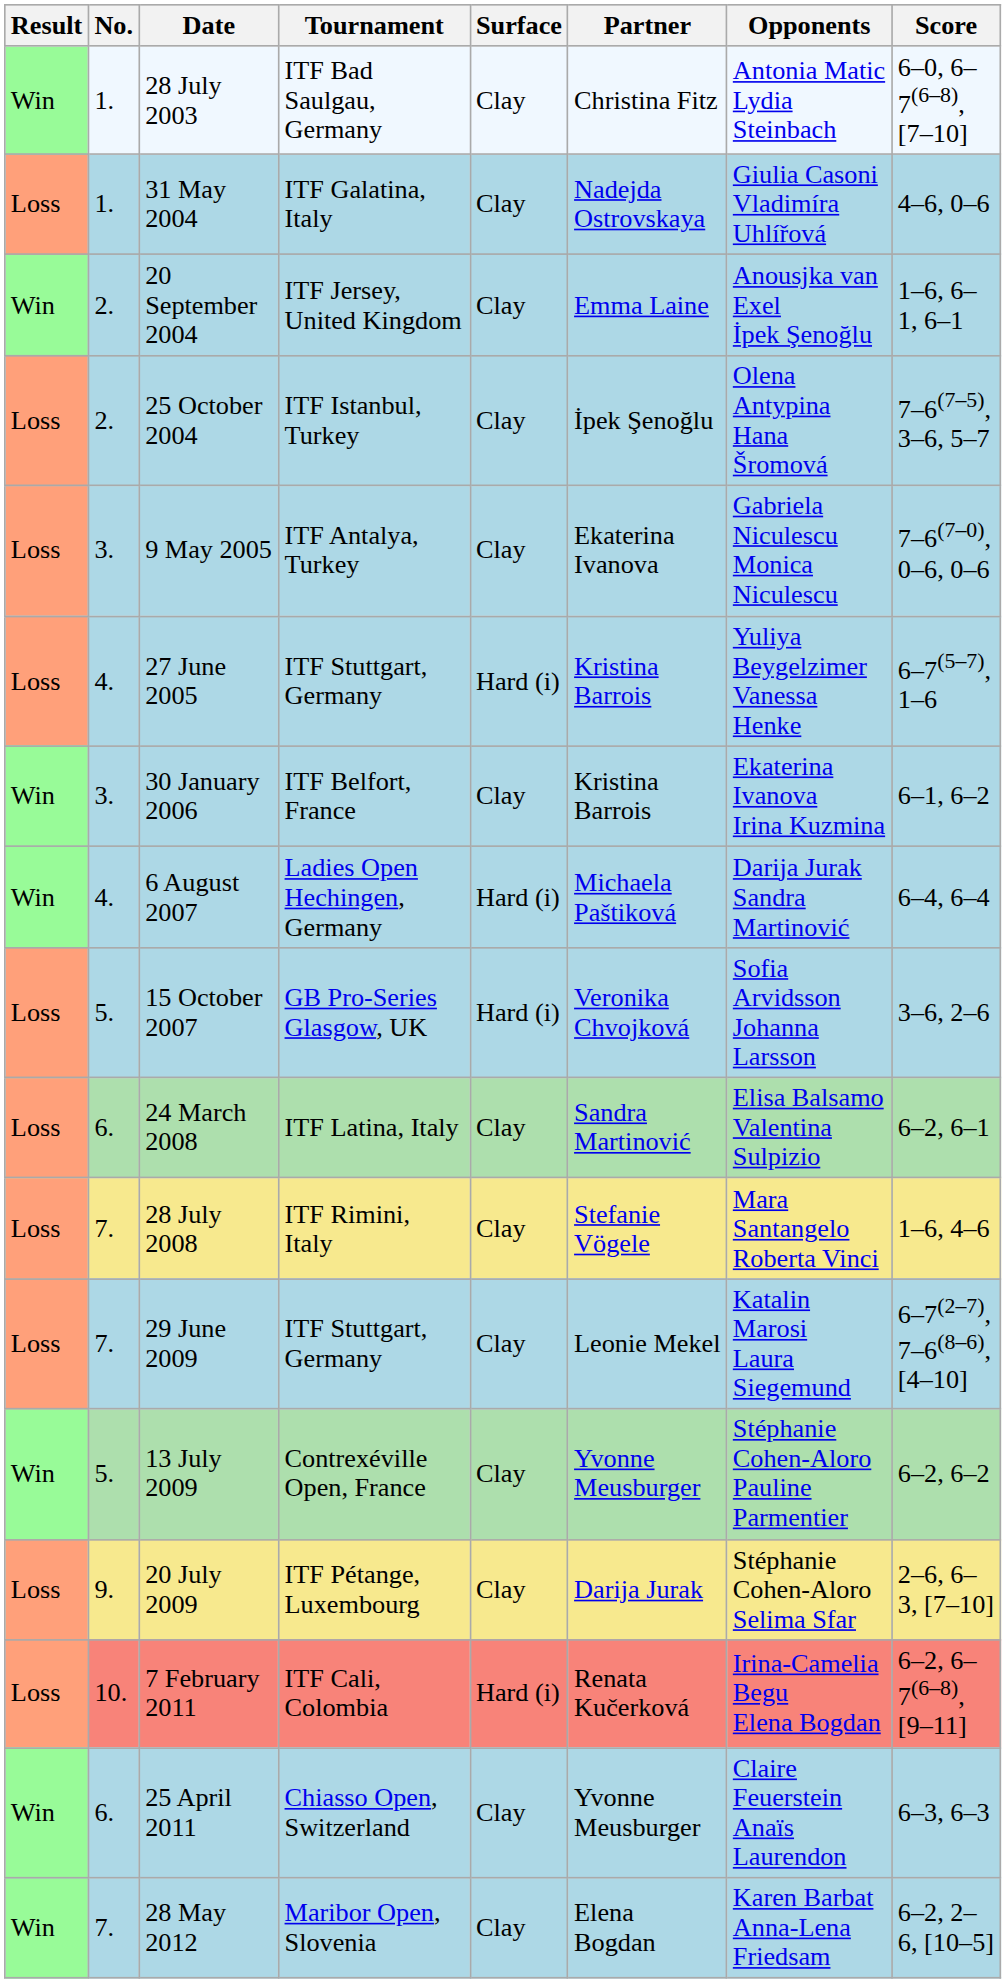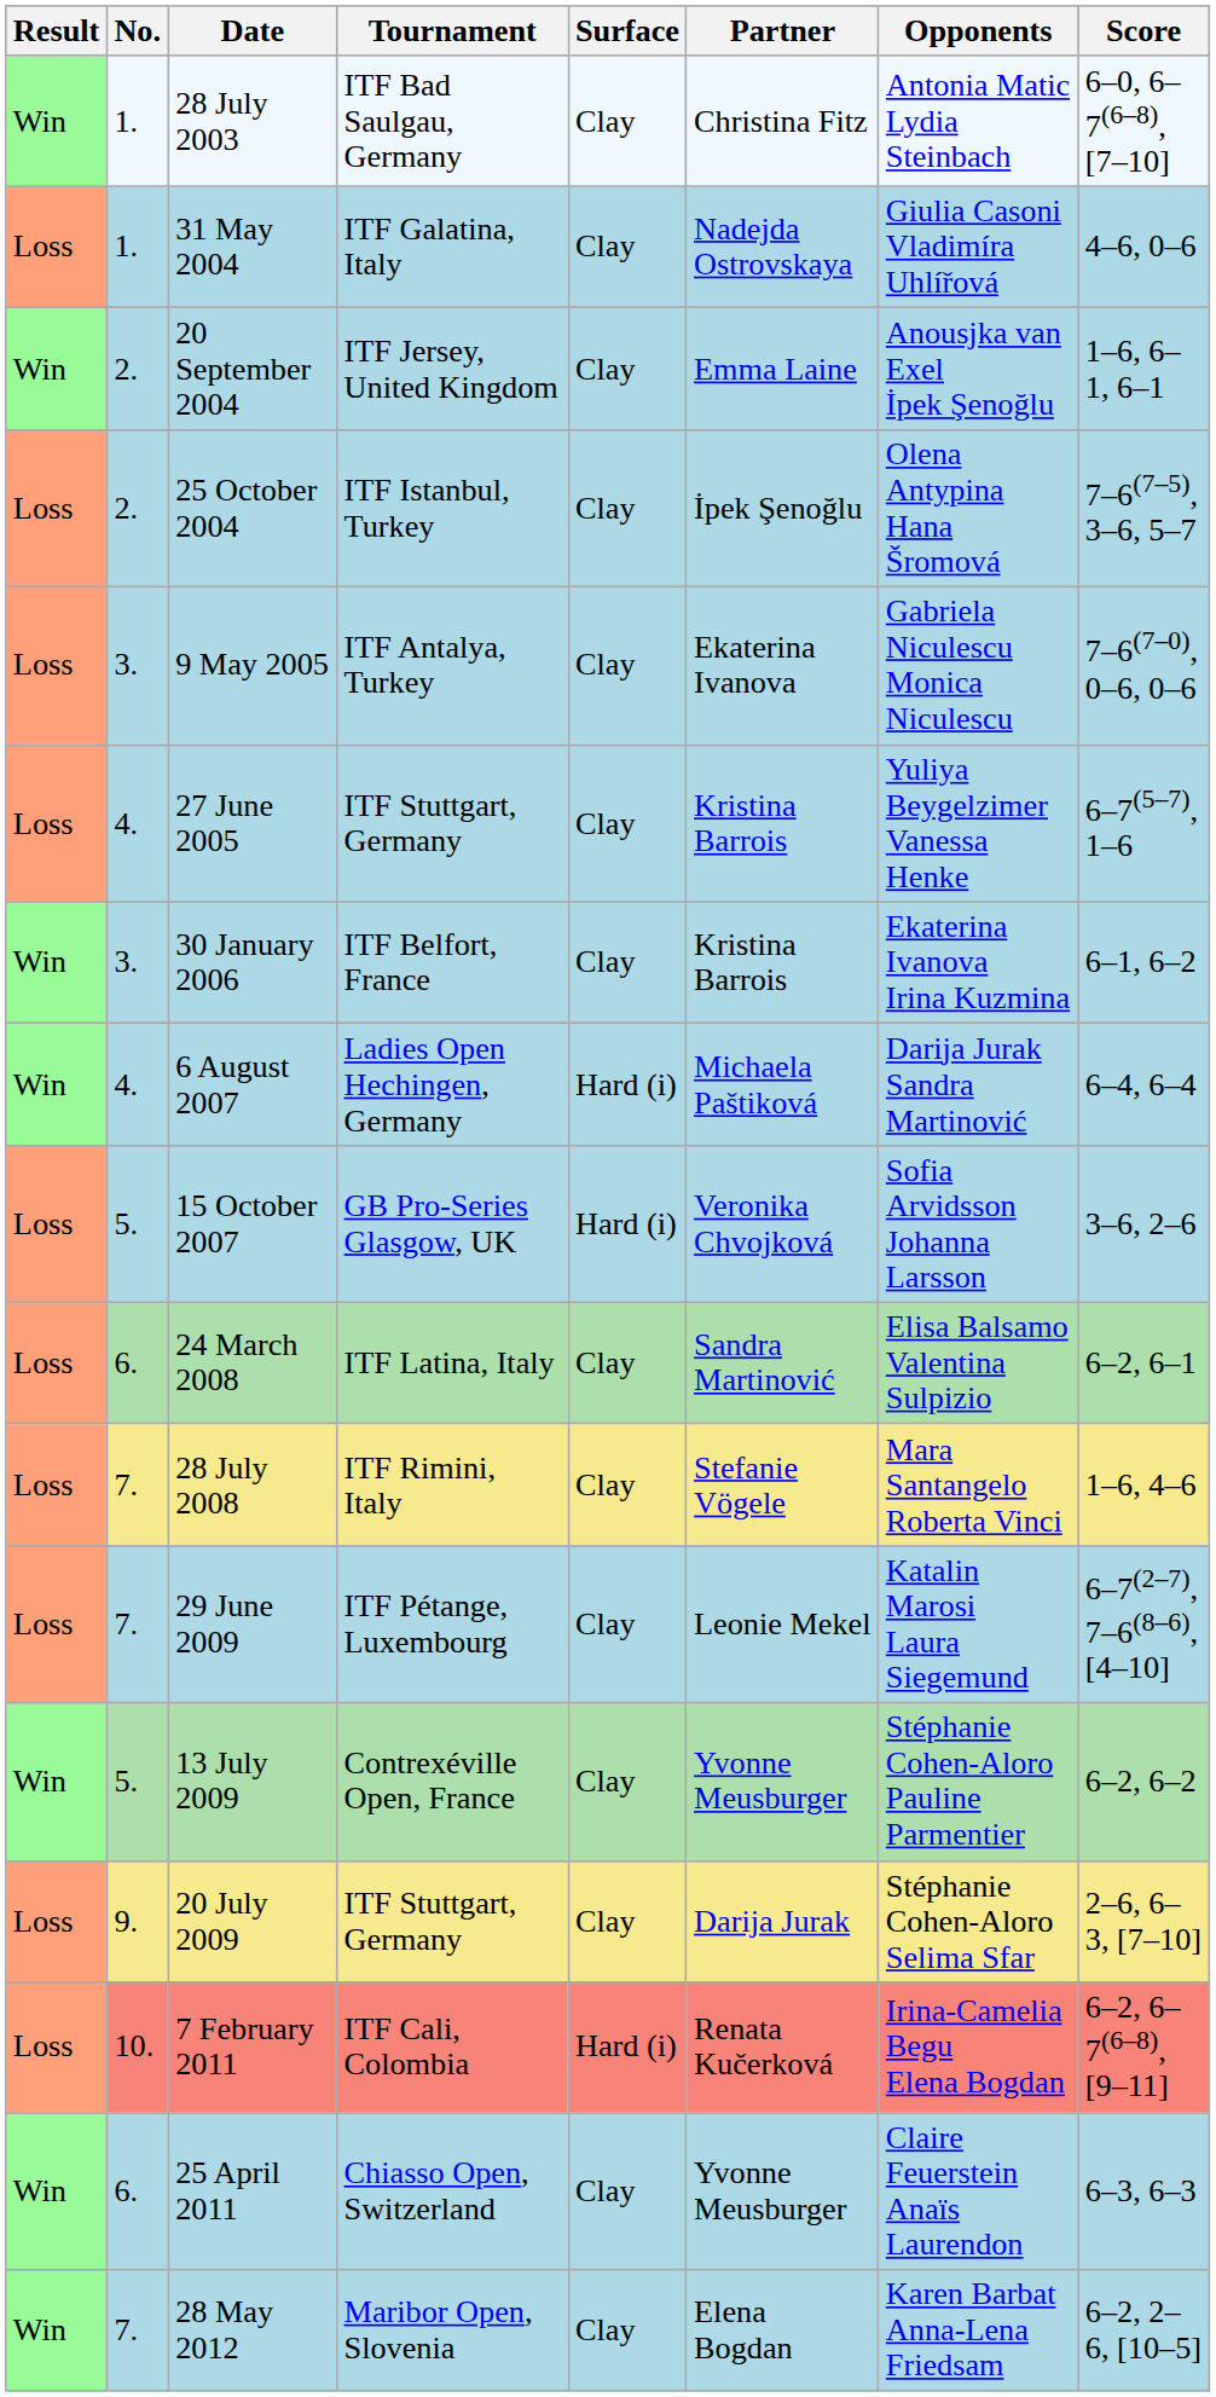27 June 2005 | Surface: Hard (i) -> Clay
29 June 2009 | Tournament: ITF Stuttgart, Germany -> ITF Pétange, Luxembourg
20 July 2009 | Tournament: ITF Pétange, Luxembourg -> ITF Stuttgart, Germany
